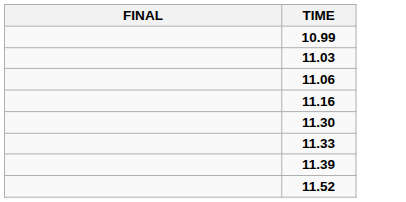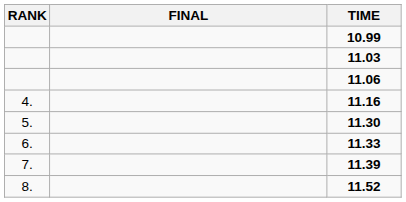+ column: RANK | 4. | 5. | 6. | 7. | 8.
